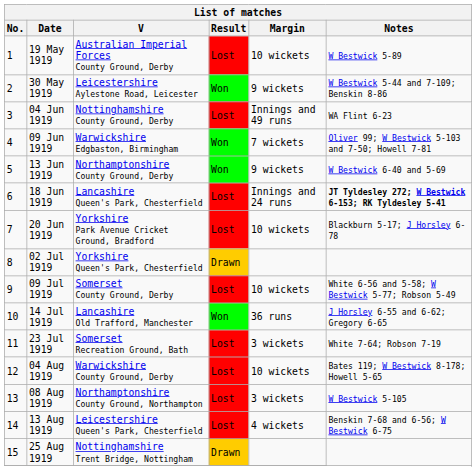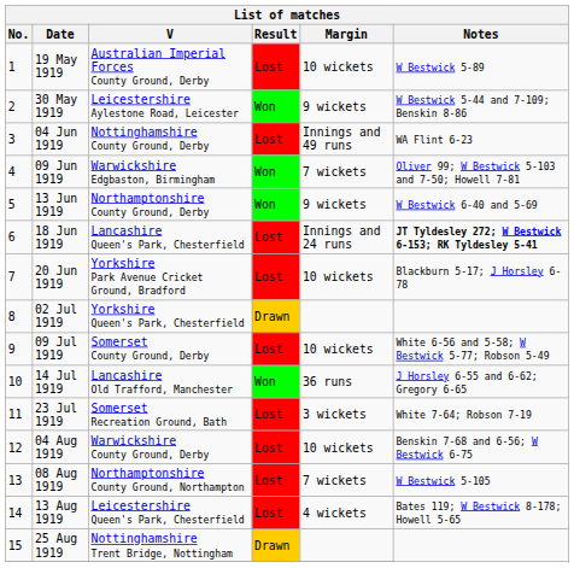04 Aug 1919 | Notes: Bates 119; W Bestwick 8-178; Howell 5-65 -> Benskin 7-68 and 6-56; W Bestwick 6-75
08 Aug 1919 | Margin: 3 wickets -> 7 wickets
13 Aug 1919 | Notes: Benskin 7-68 and 6-56; W Bestwick 6-75 -> Bates 119; W Bestwick 8-178; Howell 5-65
